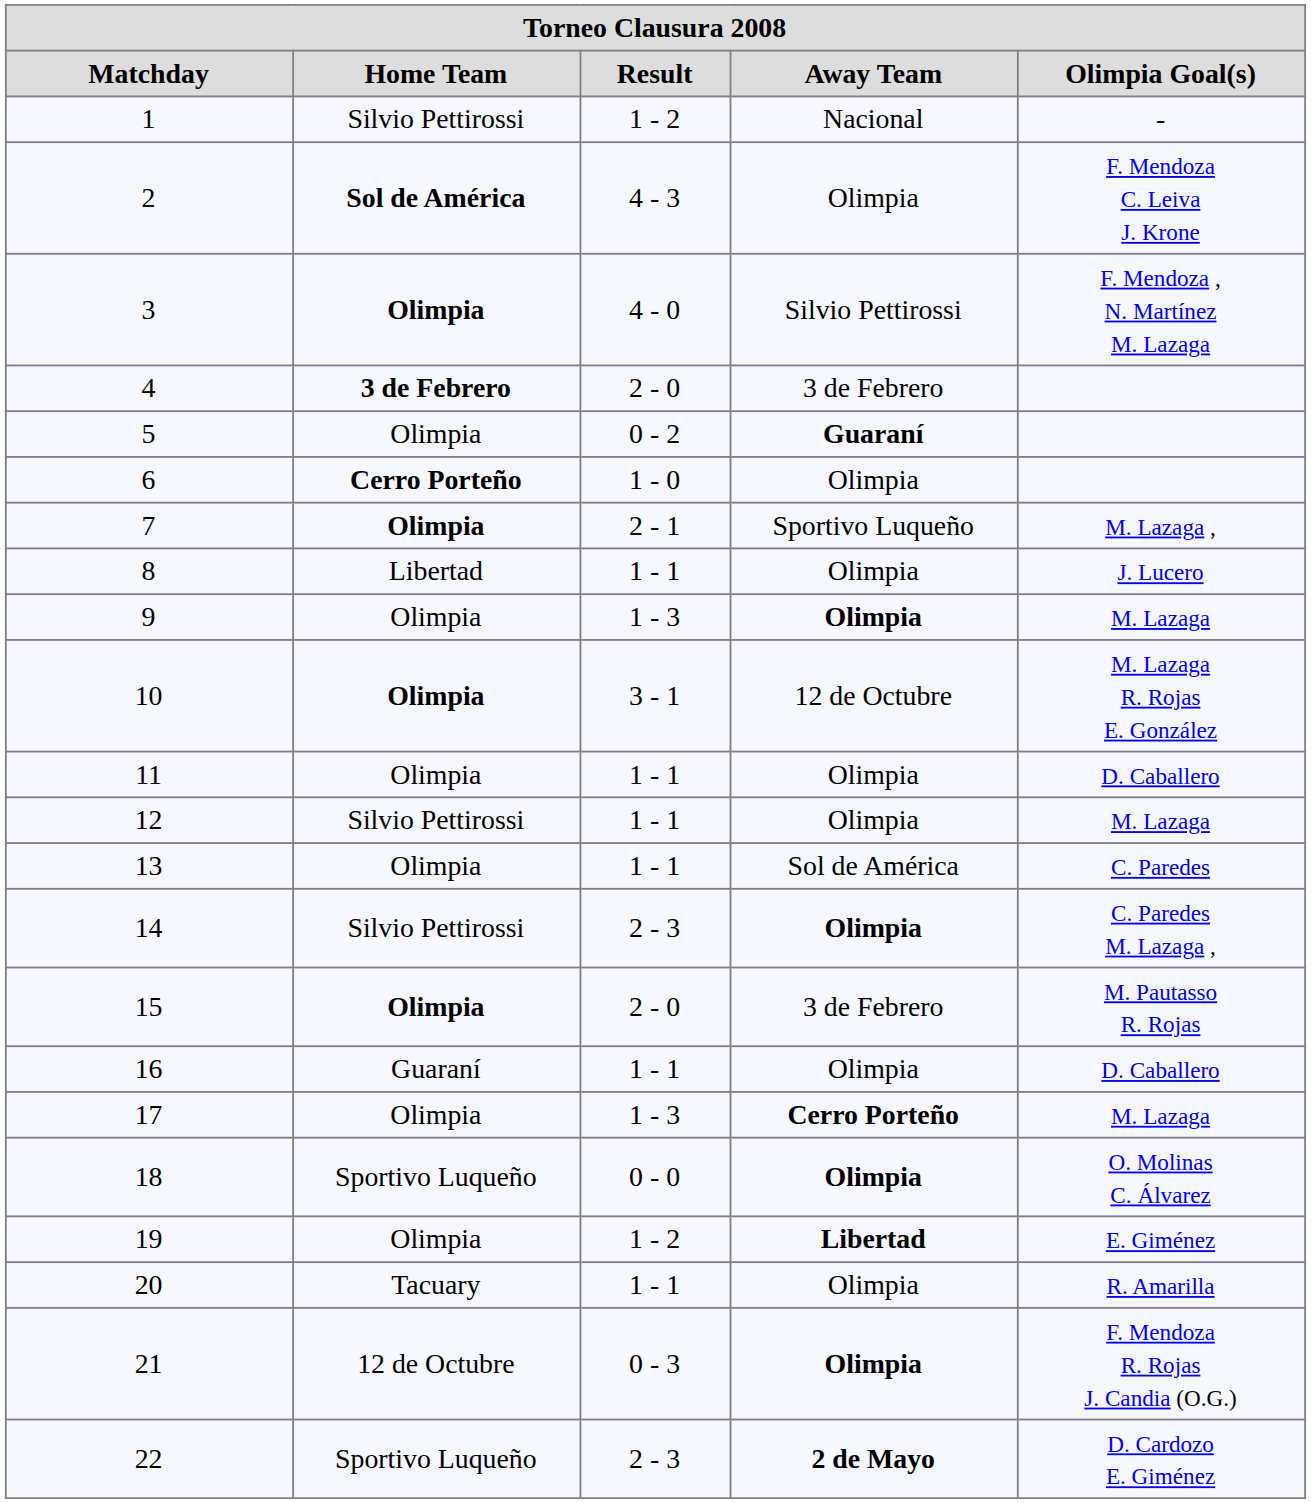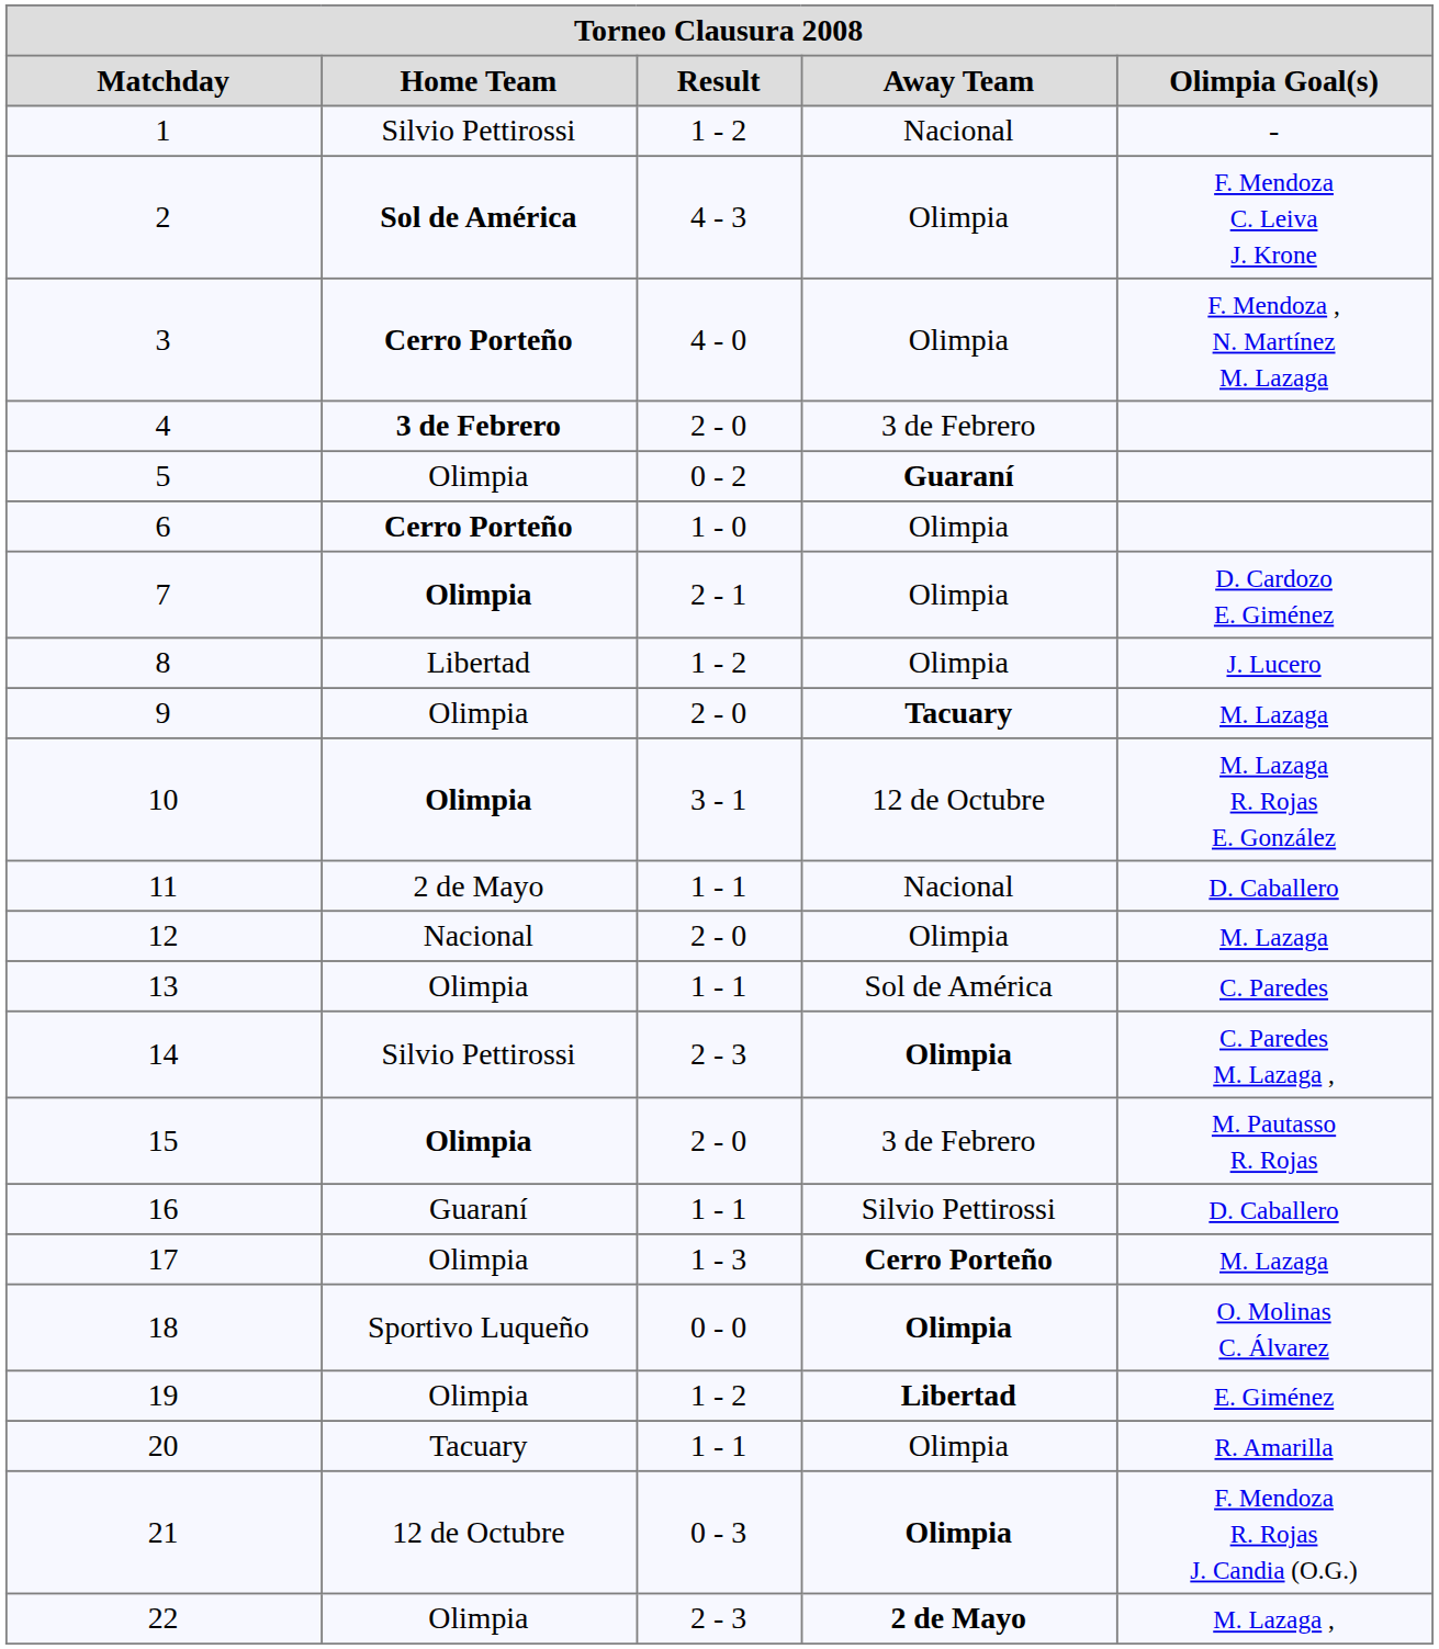3 | Home Team: Olimpia -> Cerro Porteño
3 | Away Team: Silvio Pettirossi -> Olimpia
7 | Away Team: Sportivo Luqueño -> Olimpia
7 | Olimpia Goal(s): M. Lazaga , -> D. Cardozo E. Giménez
8 | Result: 1 - 1 -> 1 - 2
9 | Result: 1 - 3 -> 2 - 0
9 | Away Team: Olimpia -> Tacuary
11 | Home Team: Olimpia -> 2 de Mayo
11 | Away Team: Olimpia -> Nacional
12 | Home Team: Silvio Pettirossi -> Nacional
12 | Result: 1 - 1 -> 2 - 0
16 | Away Team: Olimpia -> Silvio Pettirossi
22 | Home Team: Sportivo Luqueño -> Olimpia
22 | Olimpia Goal(s): D. Cardozo E. Giménez -> M. Lazaga ,
